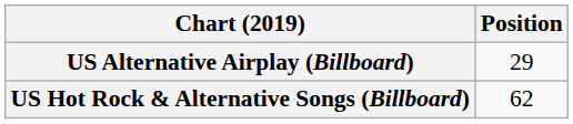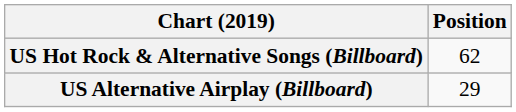rows swapped: US Alternative Airplay (Billboard) <-> US Hot Rock & Alternative Songs (Billboard)
